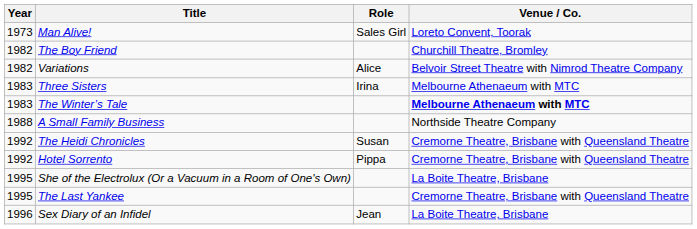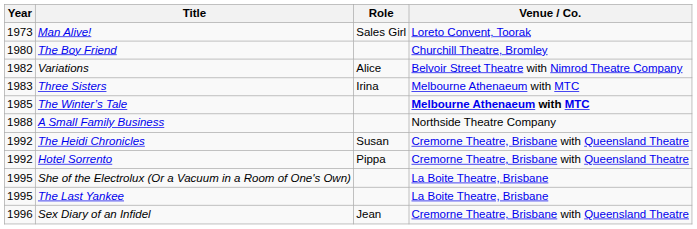The Boy Friend | Year: 1982 -> 1980
The Winter’s Tale | Year: 1983 -> 1985
The Last Yankee | Venue / Co.: Cremorne Theatre, Brisbane with Queensland Theatre -> La Boite Theatre, Brisbane
Sex Diary of an Infidel | Venue / Co.: La Boite Theatre, Brisbane -> Cremorne Theatre, Brisbane with Queensland Theatre
